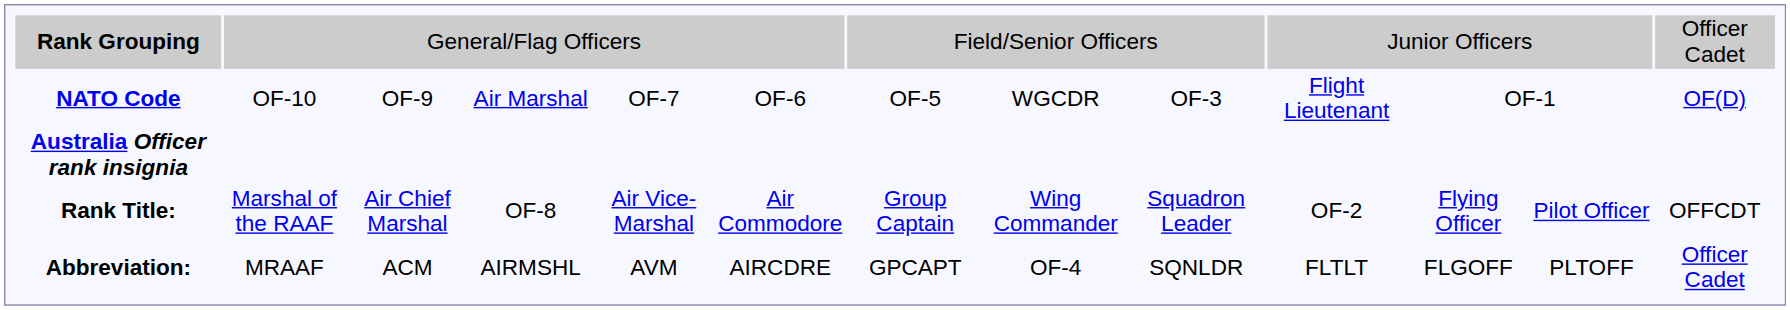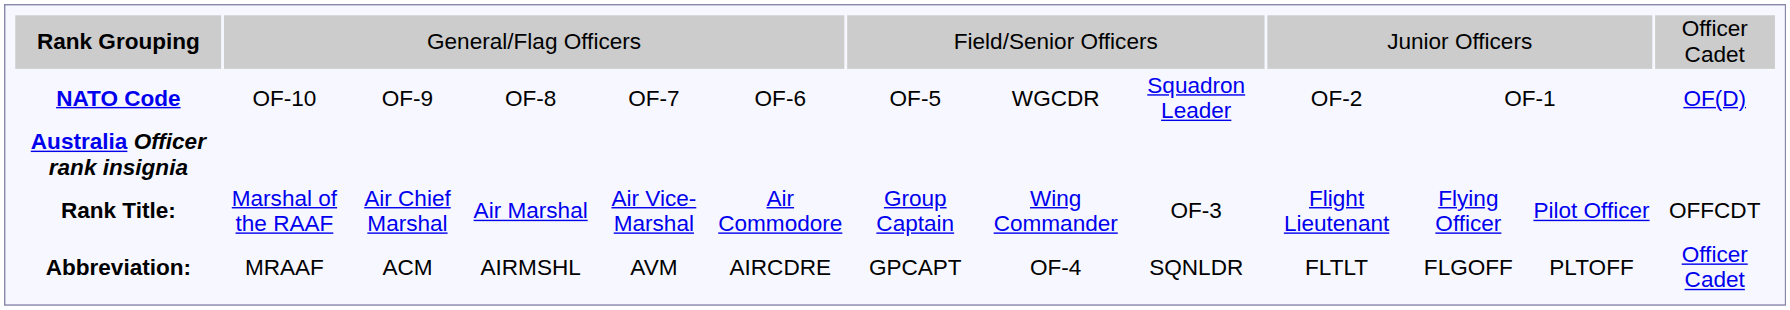NATO Code | column 4: Air Marshal -> OF-8
NATO Code | column 9: OF-3 -> Squadron Leader
NATO Code | column 10: Flight Lieutenant -> OF-2
Rank Title: | column 4: OF-8 -> Air Marshal
Rank Title: | column 9: Squadron Leader -> OF-3
Rank Title: | column 10: OF-2 -> Flight Lieutenant
